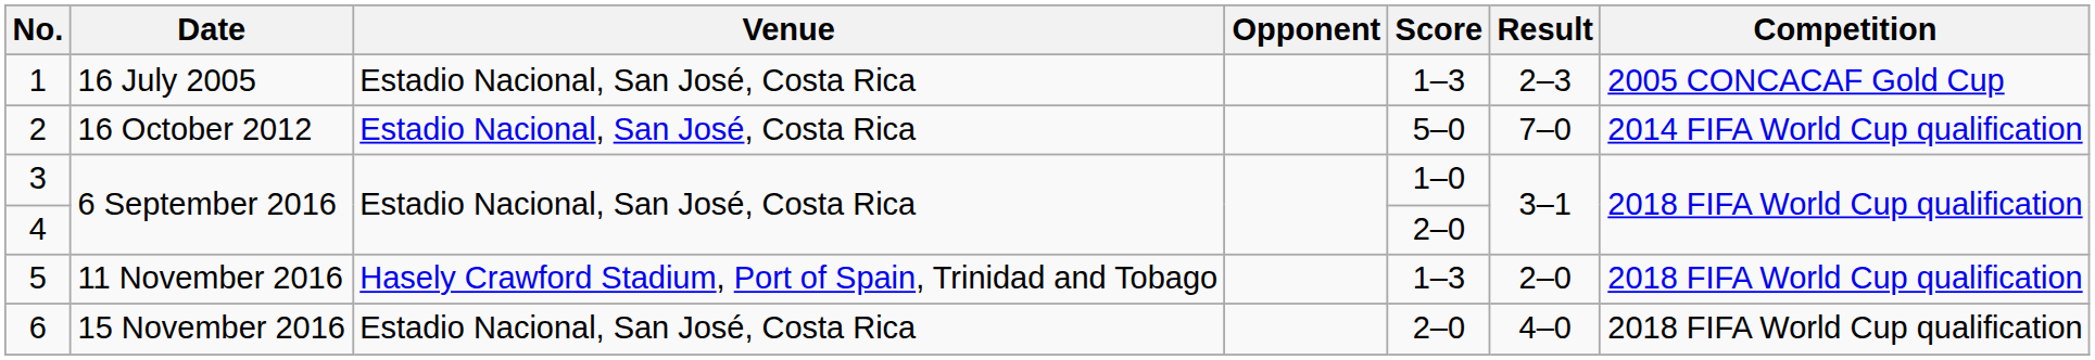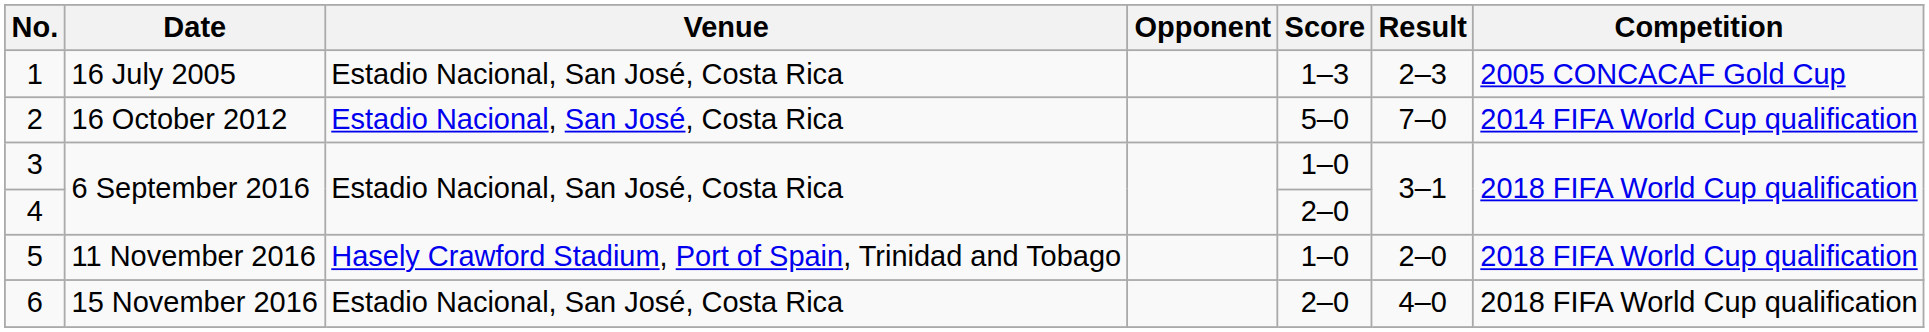5 | Score: 1–3 -> 1–0
